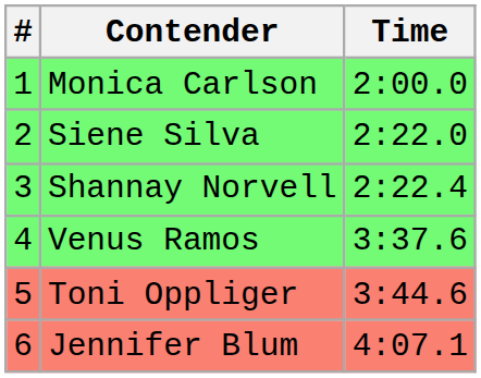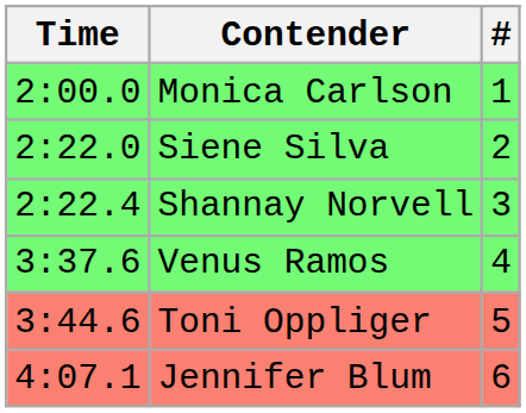columns swapped: # <-> Time
